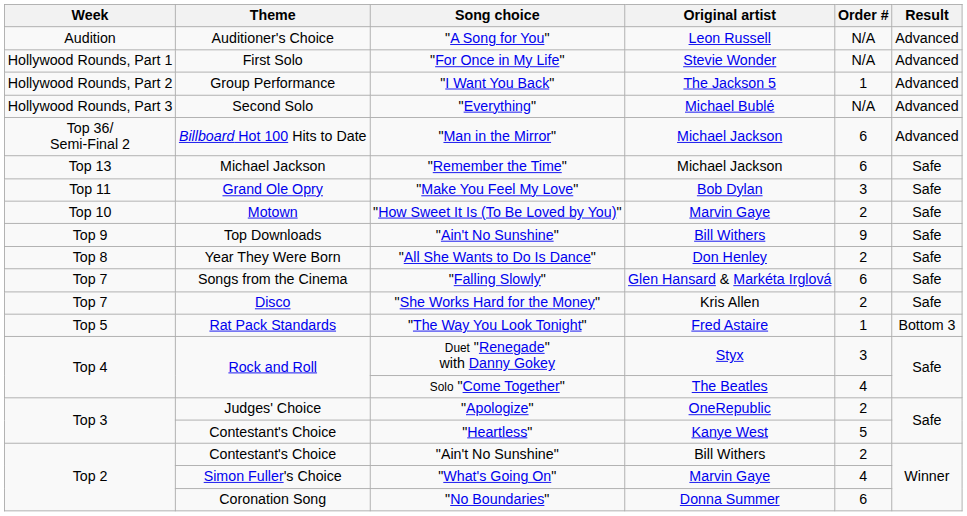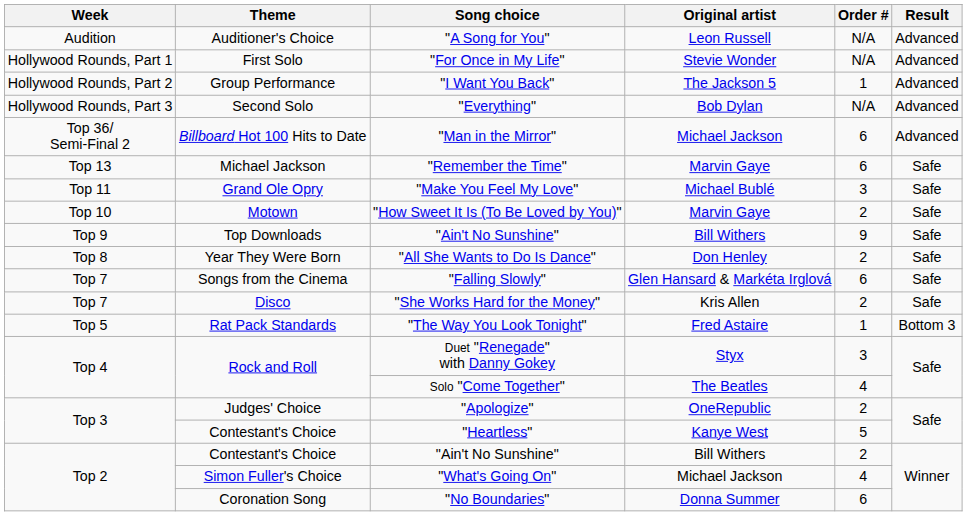"Everything" | Original artist: Michael Bublé -> Bob Dylan
"Remember the Time" | Original artist: Michael Jackson -> Marvin Gaye
"Make You Feel My Love" | Original artist: Bob Dylan -> Michael Bublé
"What's Going On" | Original artist: Marvin Gaye -> Michael Jackson
